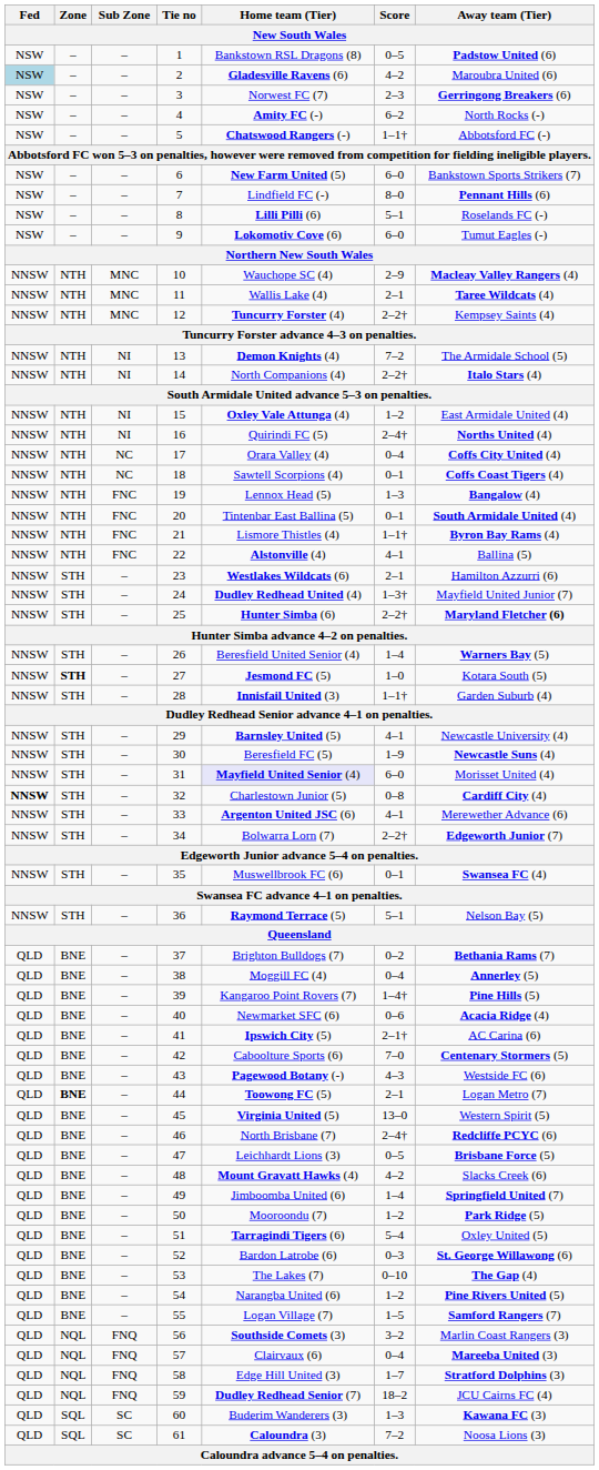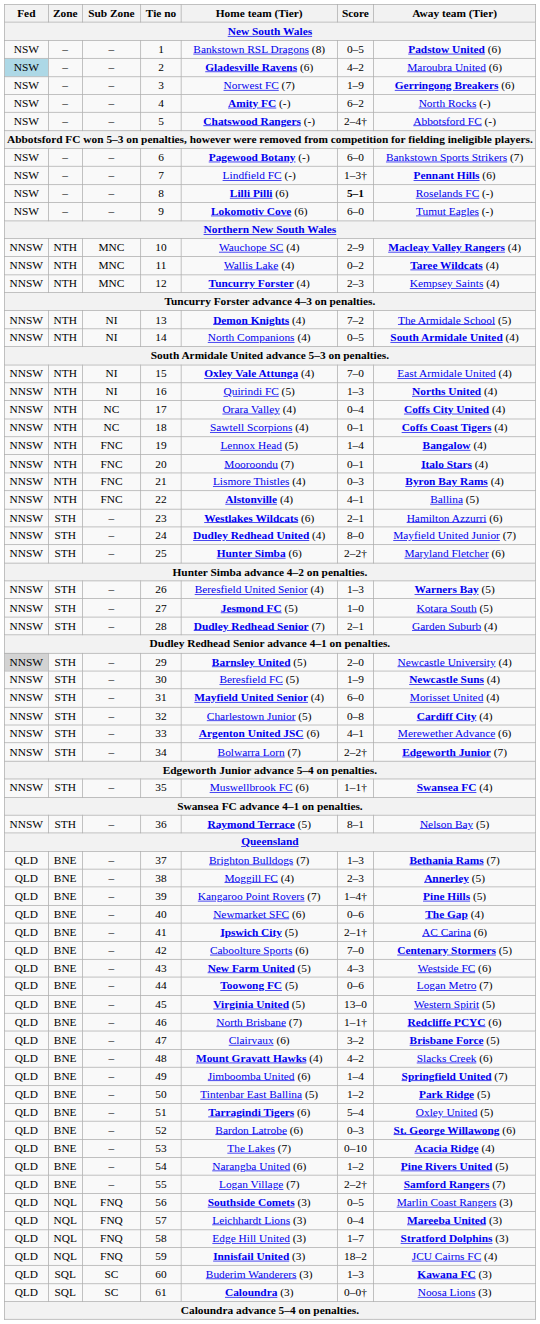3 | Score: 2–3 -> 1–9
5 | Score: 1–1† -> 2–4†
6 | Home team (Tier): New Farm United (5) -> Pagewood Botany (-)
7 | Score: 8–0 -> 1–3†
8 | Score: normal -> bold
11 | Score: 2–1 -> 0–2
12 | Score: 2–2† -> 2–3
14 | Score: 2–2† -> 0–5
14 | Away team (Tier): Italo Stars (4) -> South Armidale United (4)
15 | Score: 1–2 -> 7–0
16 | Score: 2–4† -> 1–3
19 | Score: 1–3 -> 1–4
20 | Home team (Tier): Tintenbar East Ballina (5) -> Mooroondu (7)
20 | Away team (Tier): South Armidale United (4) -> Italo Stars (4)
21 | Score: 1–1† -> 0–3
24 | Score: 1–3† -> 8–0
25 | Away team (Tier): bold -> normal
26 | Score: 1–4 -> 1–3
27 | Zone: bold -> normal
28 | Home team (Tier): Innisfail United (3) -> Dudley Redhead Senior (7)
28 | Score: 1–1† -> 2–1
29 | Fed: no background -> lightgrey background
29 | Score: 4–1 -> 2–0
31 | Home team (Tier): lavender background -> no background
32 | Fed: bold -> normal
35 | Score: 0–1 -> 1–1†
36 | Score: 5–1 -> 8–1
37 | Score: 0–2 -> 1–3
38 | Score: 0–4 -> 2–3
40 | Away team (Tier): Acacia Ridge (4) -> The Gap (4)
43 | Home team (Tier): Pagewood Botany (-) -> New Farm United (5)
44 | Zone: bold -> normal
44 | Score: 2–1 -> 0–6
46 | Score: 2–4† -> 1–1†
47 | Home team (Tier): Leichhardt Lions (3) -> Clairvaux (6)
47 | Score: 0–5 -> 3–2
50 | Home team (Tier): Mooroondu (7) -> Tintenbar East Ballina (5)
53 | Away team (Tier): The Gap (4) -> Acacia Ridge (4)
55 | Score: 1–5 -> 2–2†
56 | Score: 3–2 -> 0–5
57 | Home team (Tier): Clairvaux (6) -> Leichhardt Lions (3)
59 | Home team (Tier): Dudley Redhead Senior (7) -> Innisfail United (3)
61 | Score: 7–2 -> 0–0†
